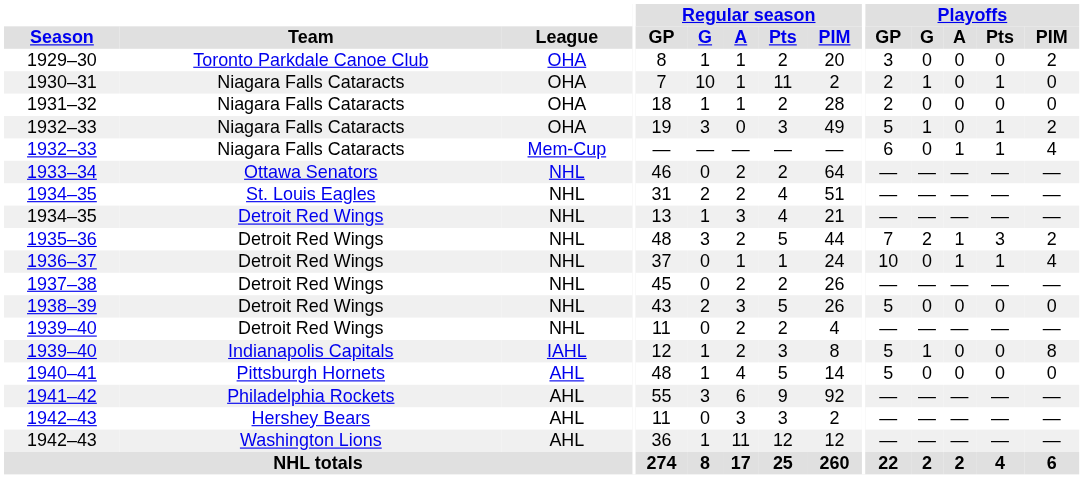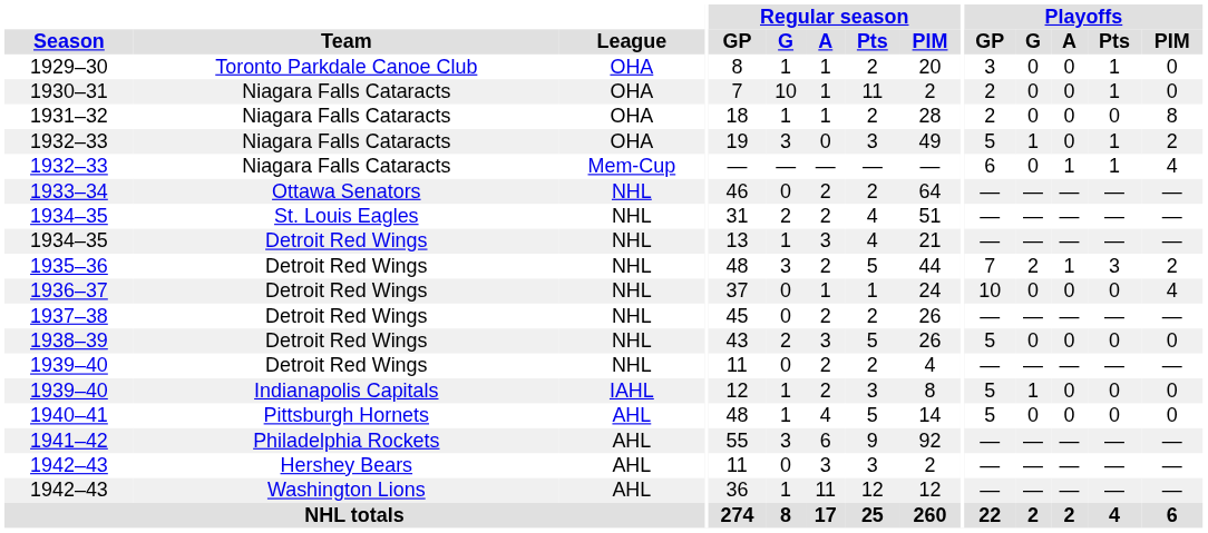1929–30 | Playoffs / Pts: 0 -> 1
1929–30 | Playoffs / PIM: 2 -> 0
1930–31 | Playoffs / G: 1 -> 0
1931–32 | Playoffs / PIM: 0 -> 8
1936–37 | Playoffs / A: 1 -> 0
1936–37 | Playoffs / Pts: 1 -> 0
1939–40 / Indianapolis Capitals | Playoffs / PIM: 8 -> 0
